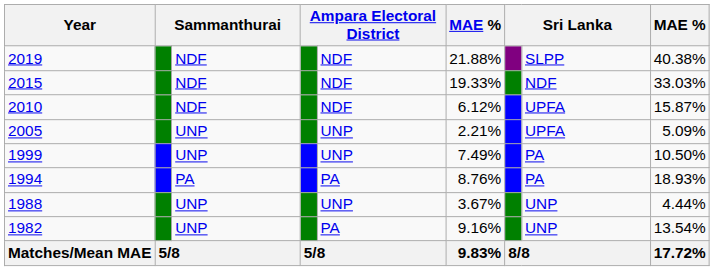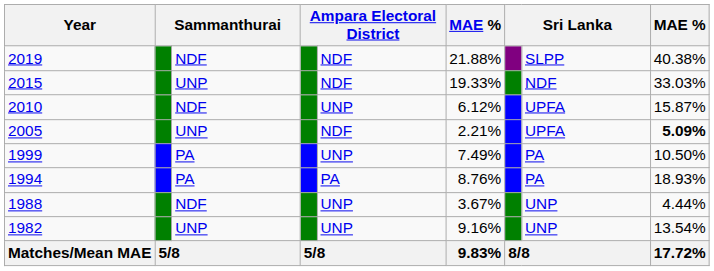2015 | column 3: NDF -> UNP
2010 | column 5: NDF -> UNP
2005 | column 5: UNP -> NDF
2005 | column 9: normal -> bold
1999 | column 3: UNP -> PA
1988 | column 3: UNP -> NDF
1982 | column 5: PA -> UNP
